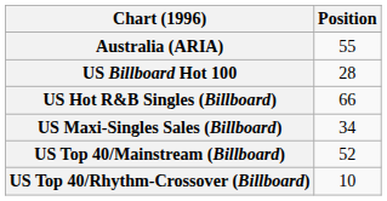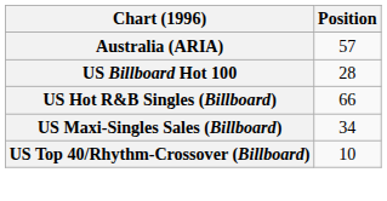Australia (ARIA) | Position: 55 -> 57
- row: US Top 40/Mainstream (Billboard) | 52
